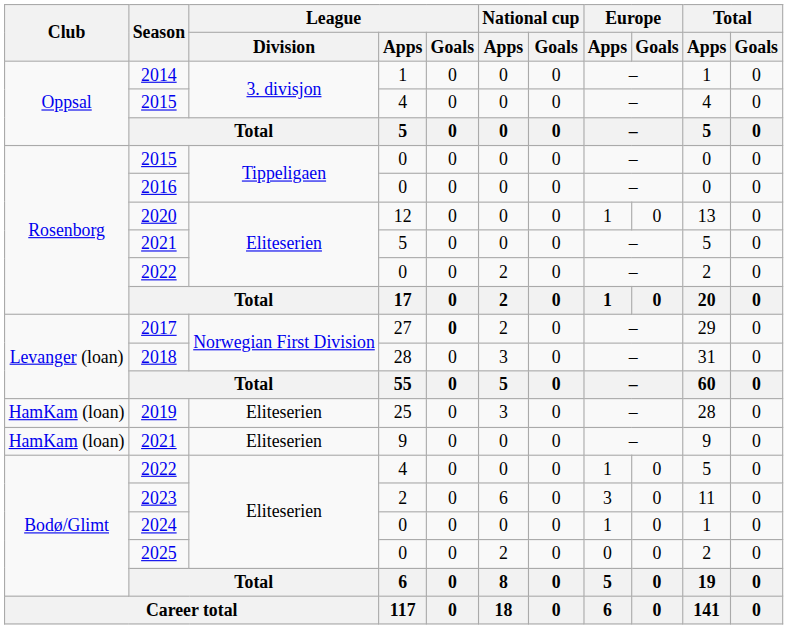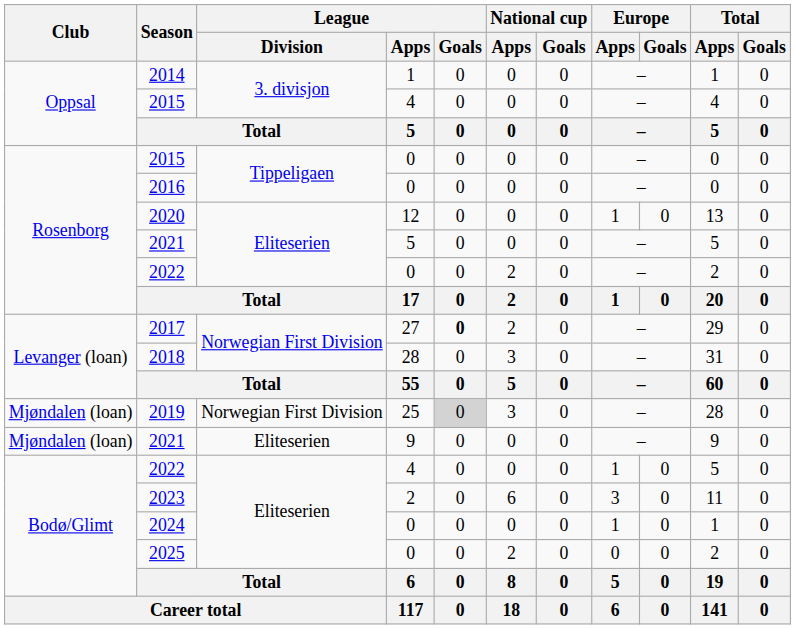2019 | Club: HamKam (loan) -> Mjøndalen (loan)
2019 | League / Division: Eliteserien -> Norwegian First Division
2019 | League / Goals: no background -> lightgrey background
2021 / 9 | Club: HamKam (loan) -> Mjøndalen (loan)
